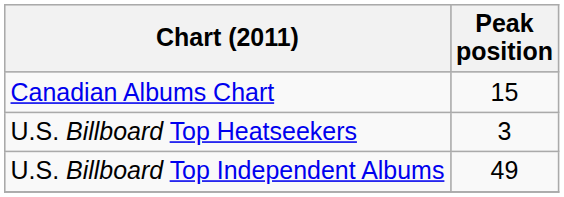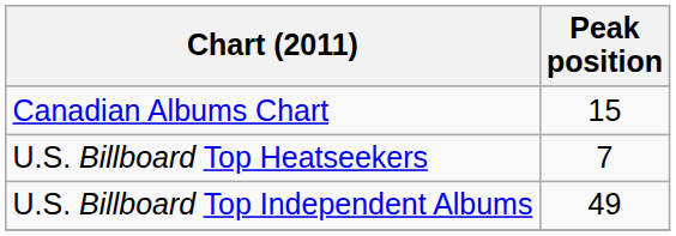U.S. Billboard Top Heatseekers | Peak position: 3 -> 7
